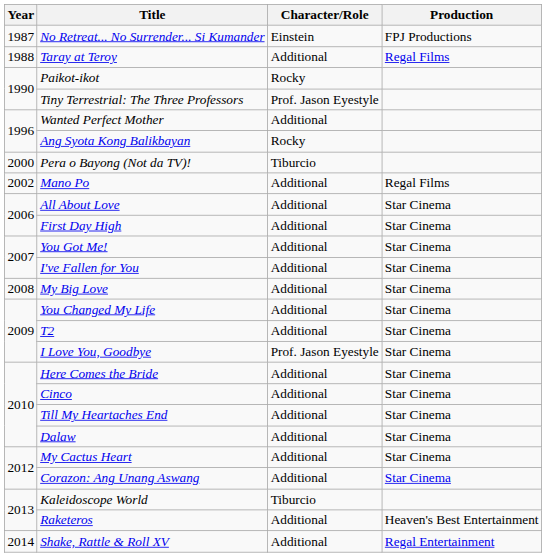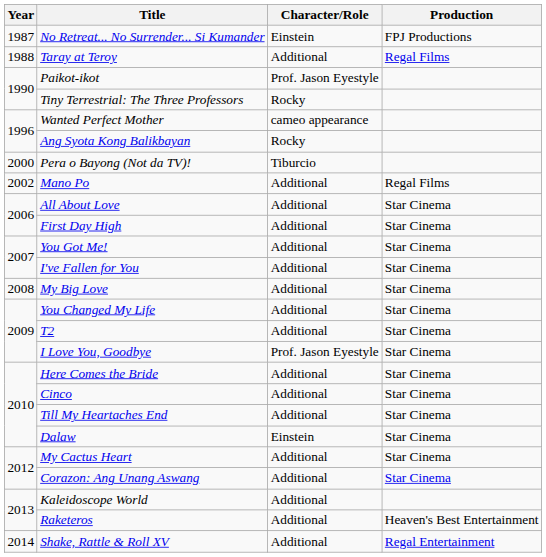Paikot-ikot | Character/Role: Rocky -> Prof. Jason Eyestyle
Tiny Terrestrial: The Three Professors | Character/Role: Prof. Jason Eyestyle -> Rocky
Wanted Perfect Mother | Character/Role: Additional -> cameo appearance
Dalaw | Character/Role: Additional -> Einstein
Kaleidoscope World | Character/Role: Tiburcio -> Additional
